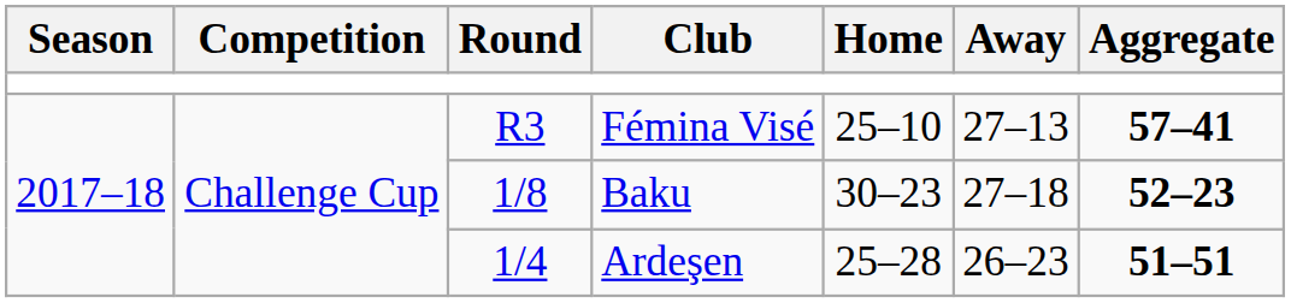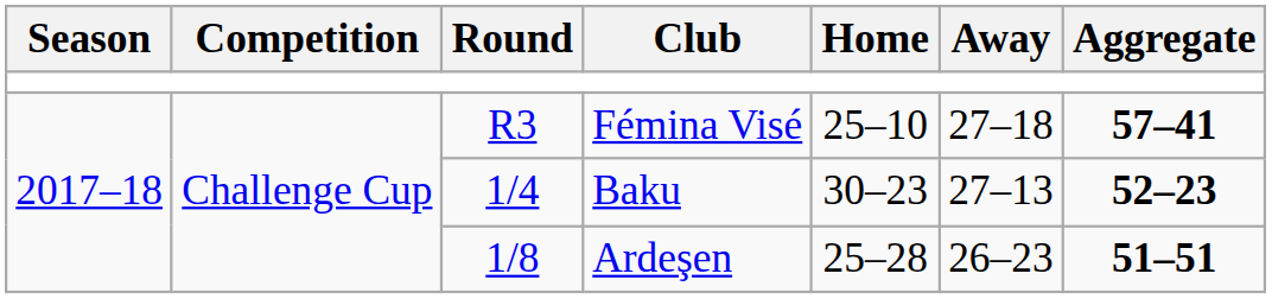Fémina Visé | Away: 27–13 -> 27–18
Baku | Round: 1/8 -> 1/4
Baku | Away: 27–18 -> 27–13
Ardeşen | Round: 1/4 -> 1/8
